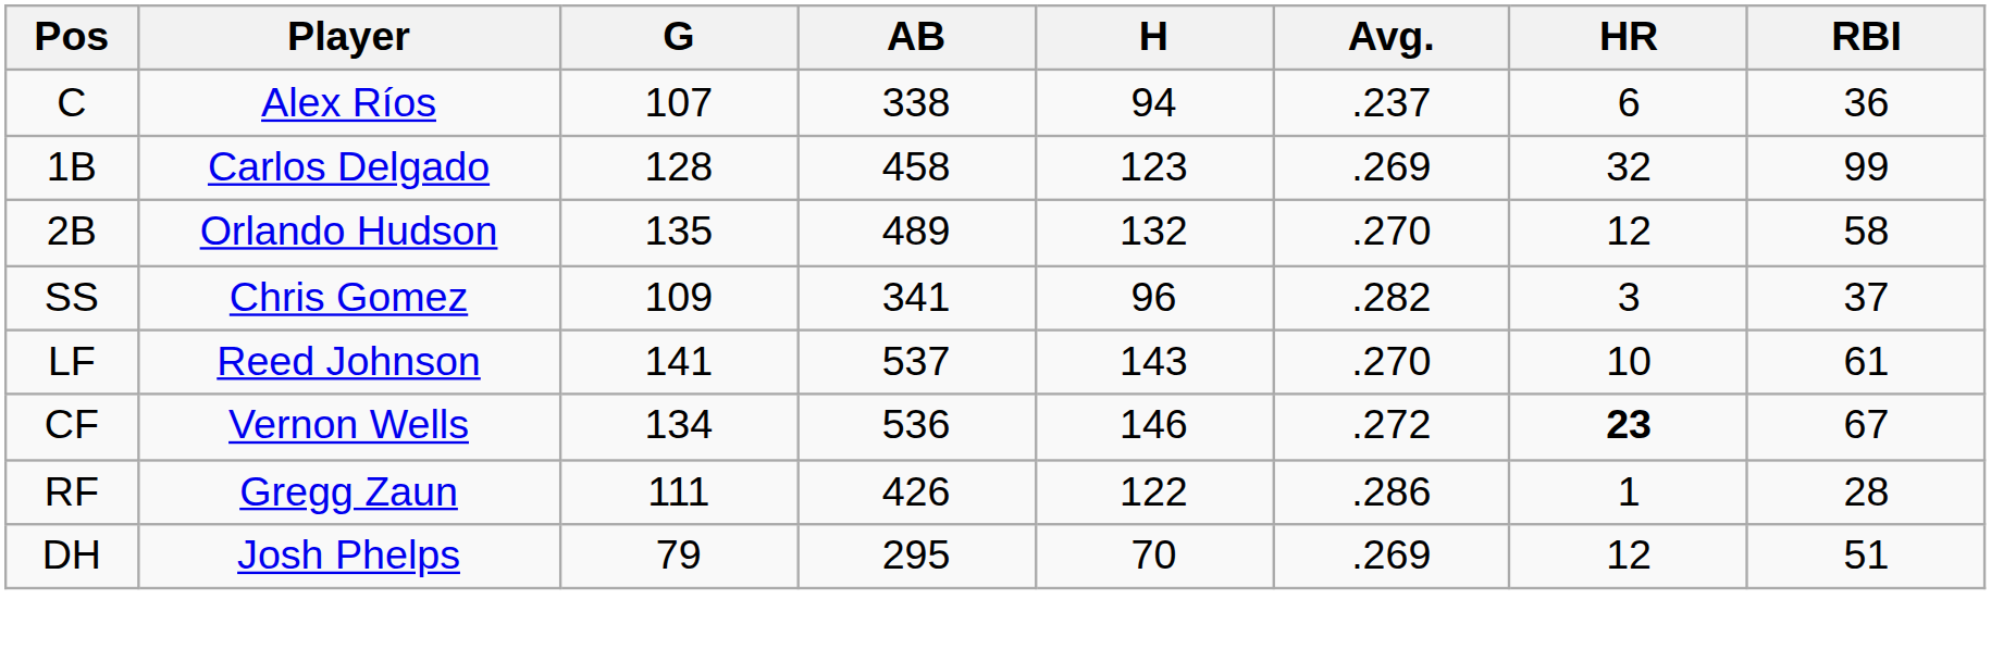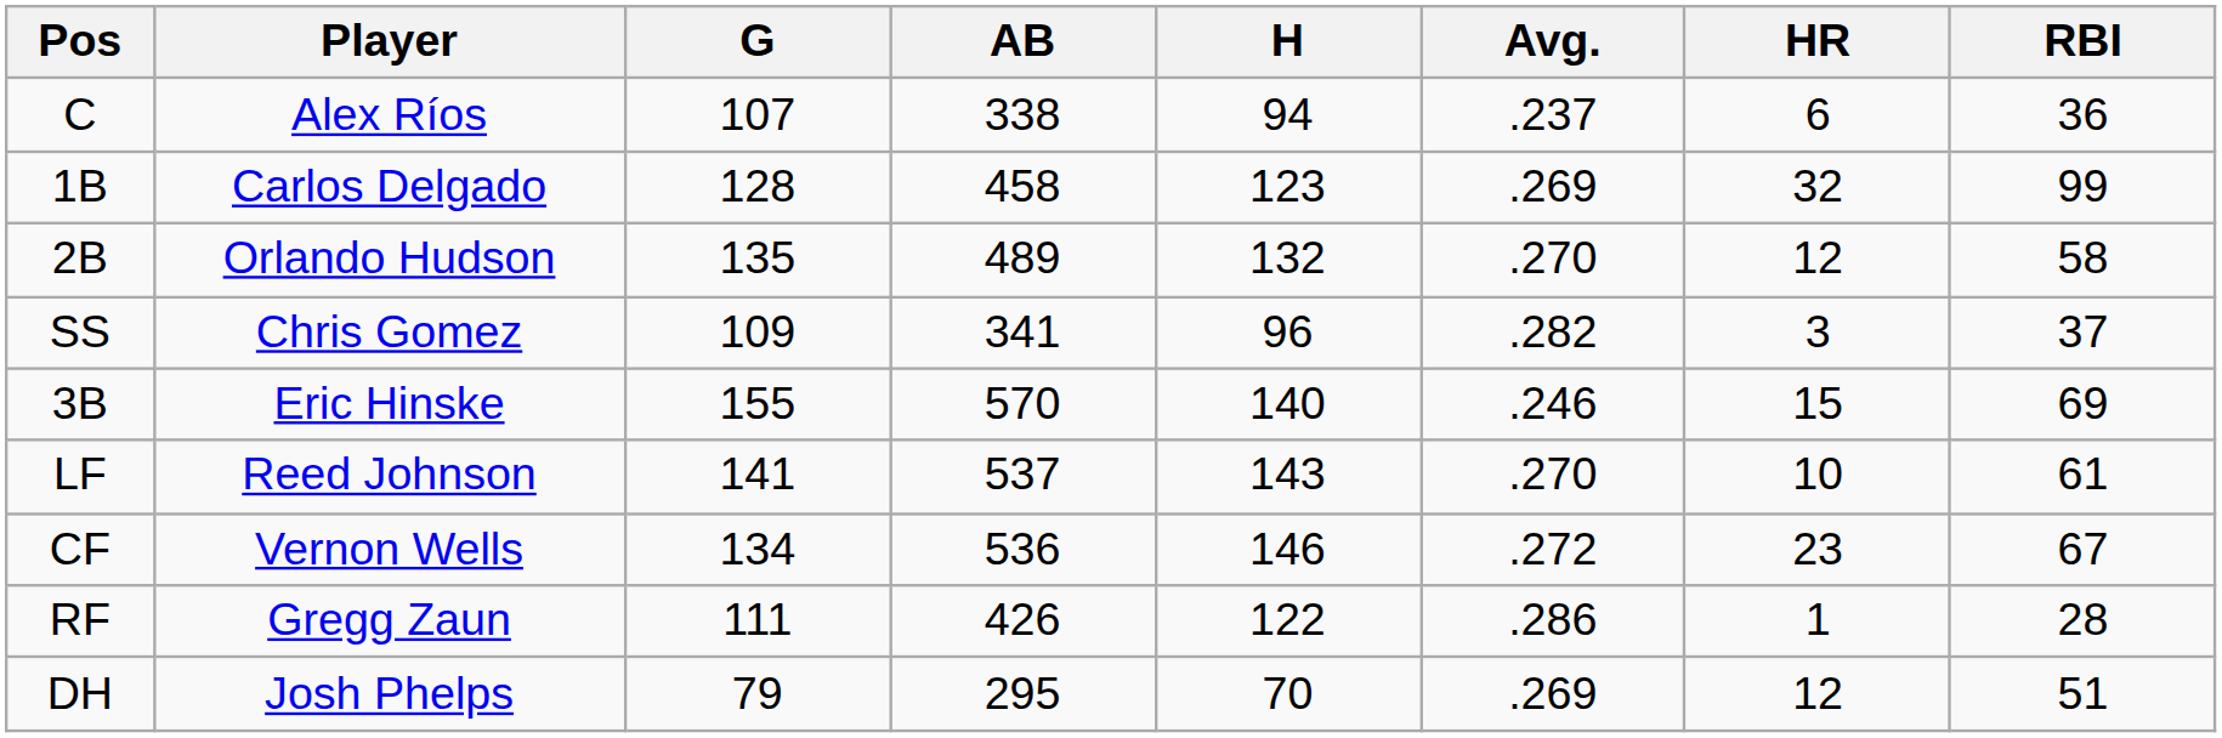+ row: 3B | Eric Hinske | 155 | 570 | 140 | .246 | 15 | 69
CF | HR: bold -> normal
